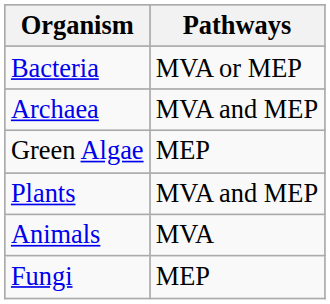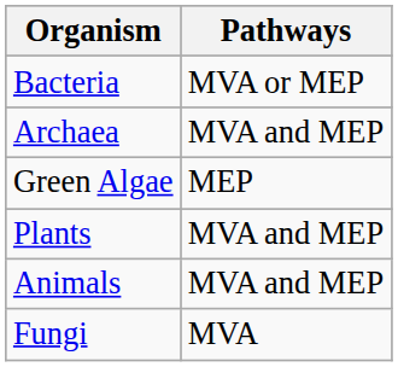Animals | Pathways: MVA -> MVA and MEP
Fungi | Pathways: MEP -> MVA
